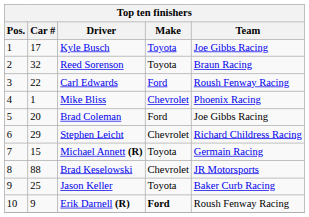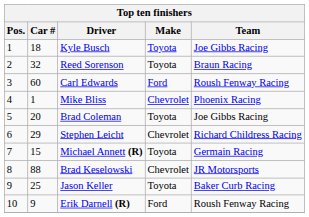Kyle Busch | Car #: 17 -> 18
Carl Edwards | Car #: 22 -> 60
Brad Coleman | Make: Ford -> Toyota
Erik Darnell (R) | Make: bold -> normal
